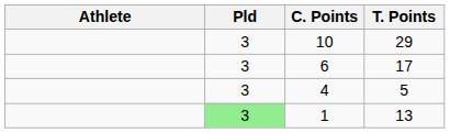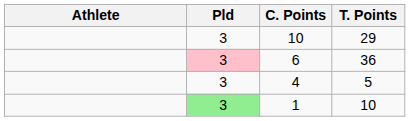6 | Pld: no background -> pink background
6 | T. Points: 17 -> 36
1 | T. Points: 13 -> 10
